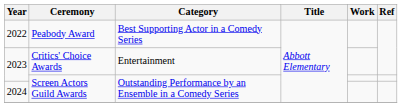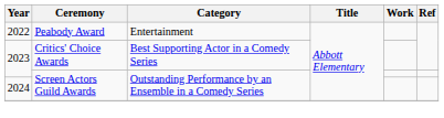2022 | Category: Best Supporting Actor in a Comedy Series -> Entertainment
2023 / Critics' Choice Awards | Category: Entertainment -> Best Supporting Actor in a Comedy Series
